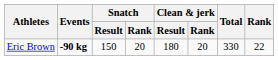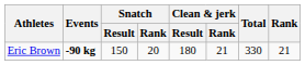Eric Brown | Clean & jerk / Rank: 20 -> 21
Eric Brown | Rank: 22 -> 21
